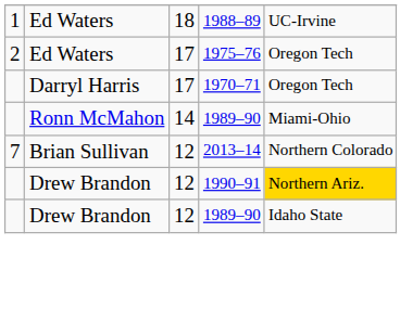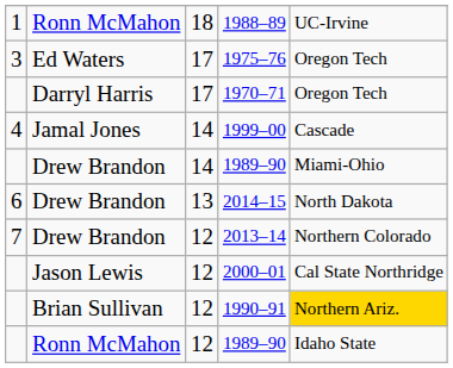1988–89 | column 2: Ed Waters -> Ronn McMahon
1975–76 | column 1: 2 -> 3
+ row: 4 | Jamal Jones | 14 | 1999–00 | Cascade
14 / 1989–90 | column 2: Ronn McMahon -> Drew Brandon
+ row: 6 | Drew Brandon | 13 | 2014–15 | North Dakota
2013–14 | column 2: Brian Sullivan -> Drew Brandon
+ row: Jason Lewis | 12 | 2000–01 | Cal State Northridge
1990–91 | column 2: Drew Brandon -> Brian Sullivan
12 / 1989–90 | column 2: Drew Brandon -> Ronn McMahon
